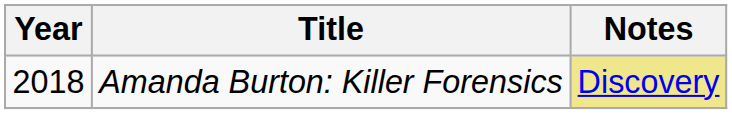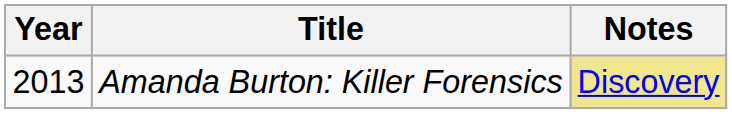Amanda Burton: Killer Forensics | Year: 2018 -> 2013
